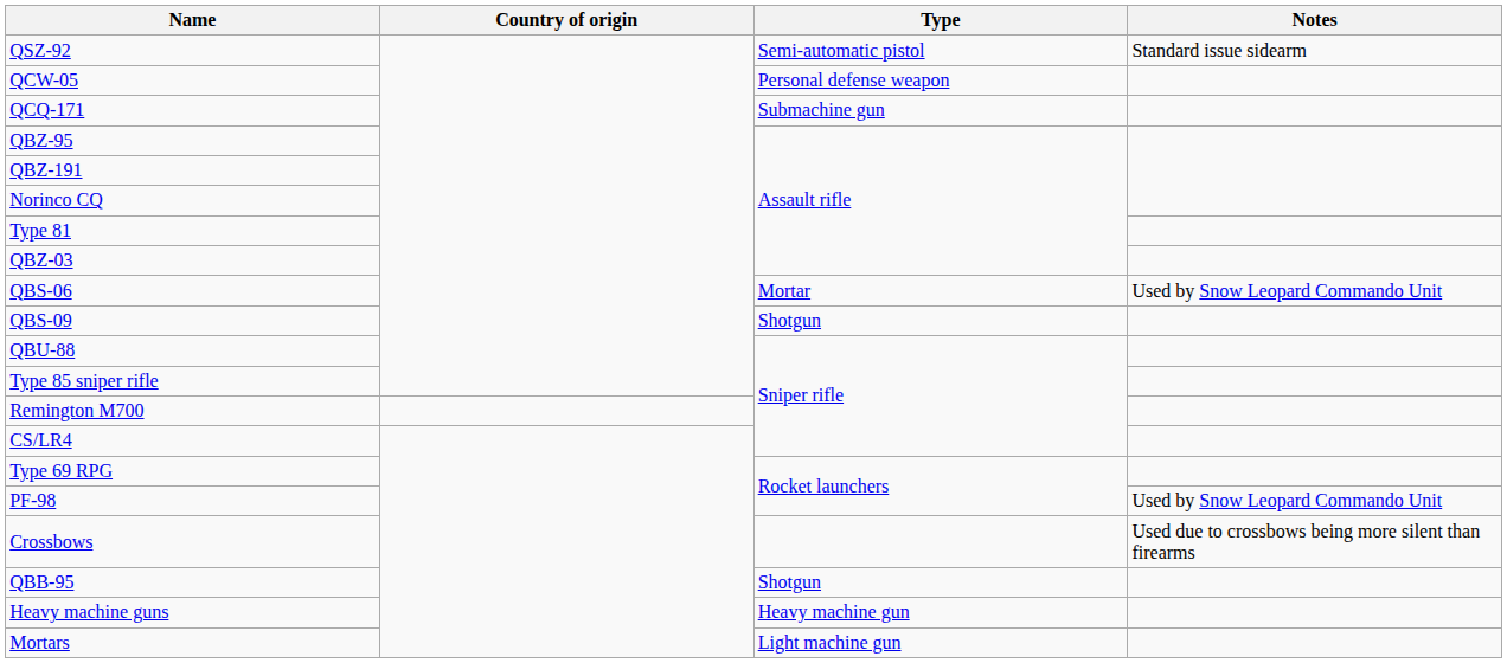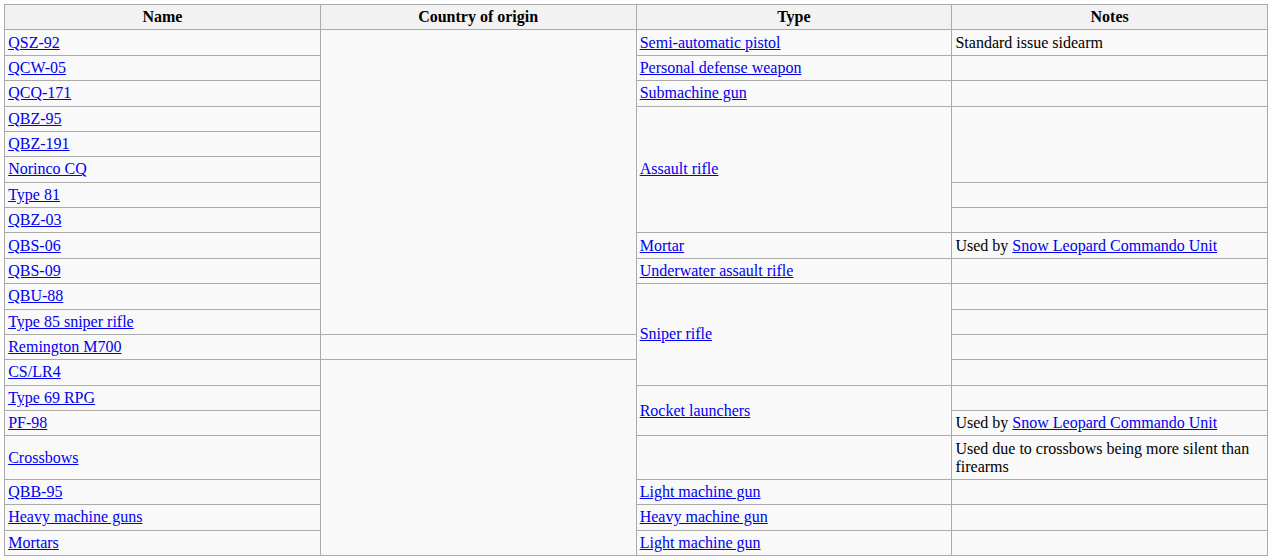QBS-09 | Type: Shotgun -> Underwater assault rifle
QBB-95 | Type: Shotgun -> Light machine gun
